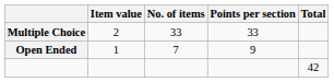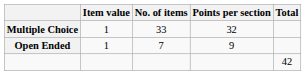Multiple Choice | Item value: 2 -> 1
Multiple Choice | Points per section: 33 -> 32
